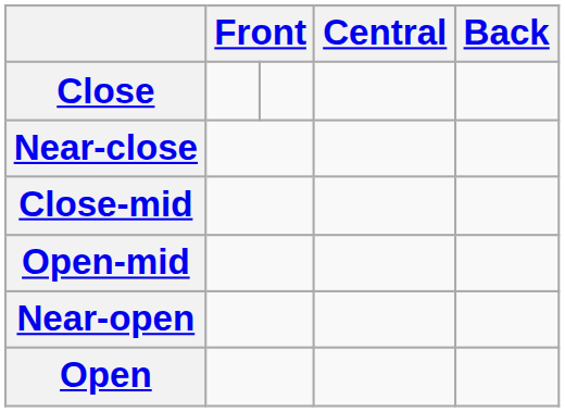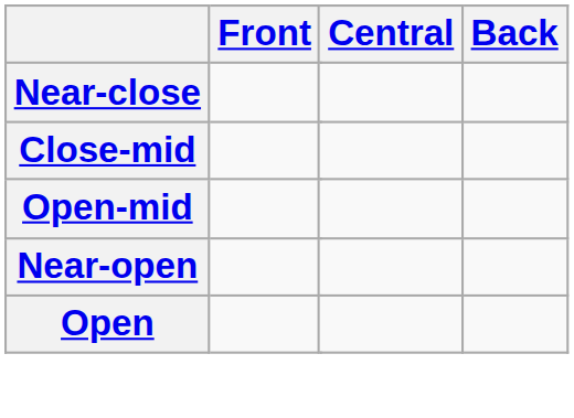- row: Close
